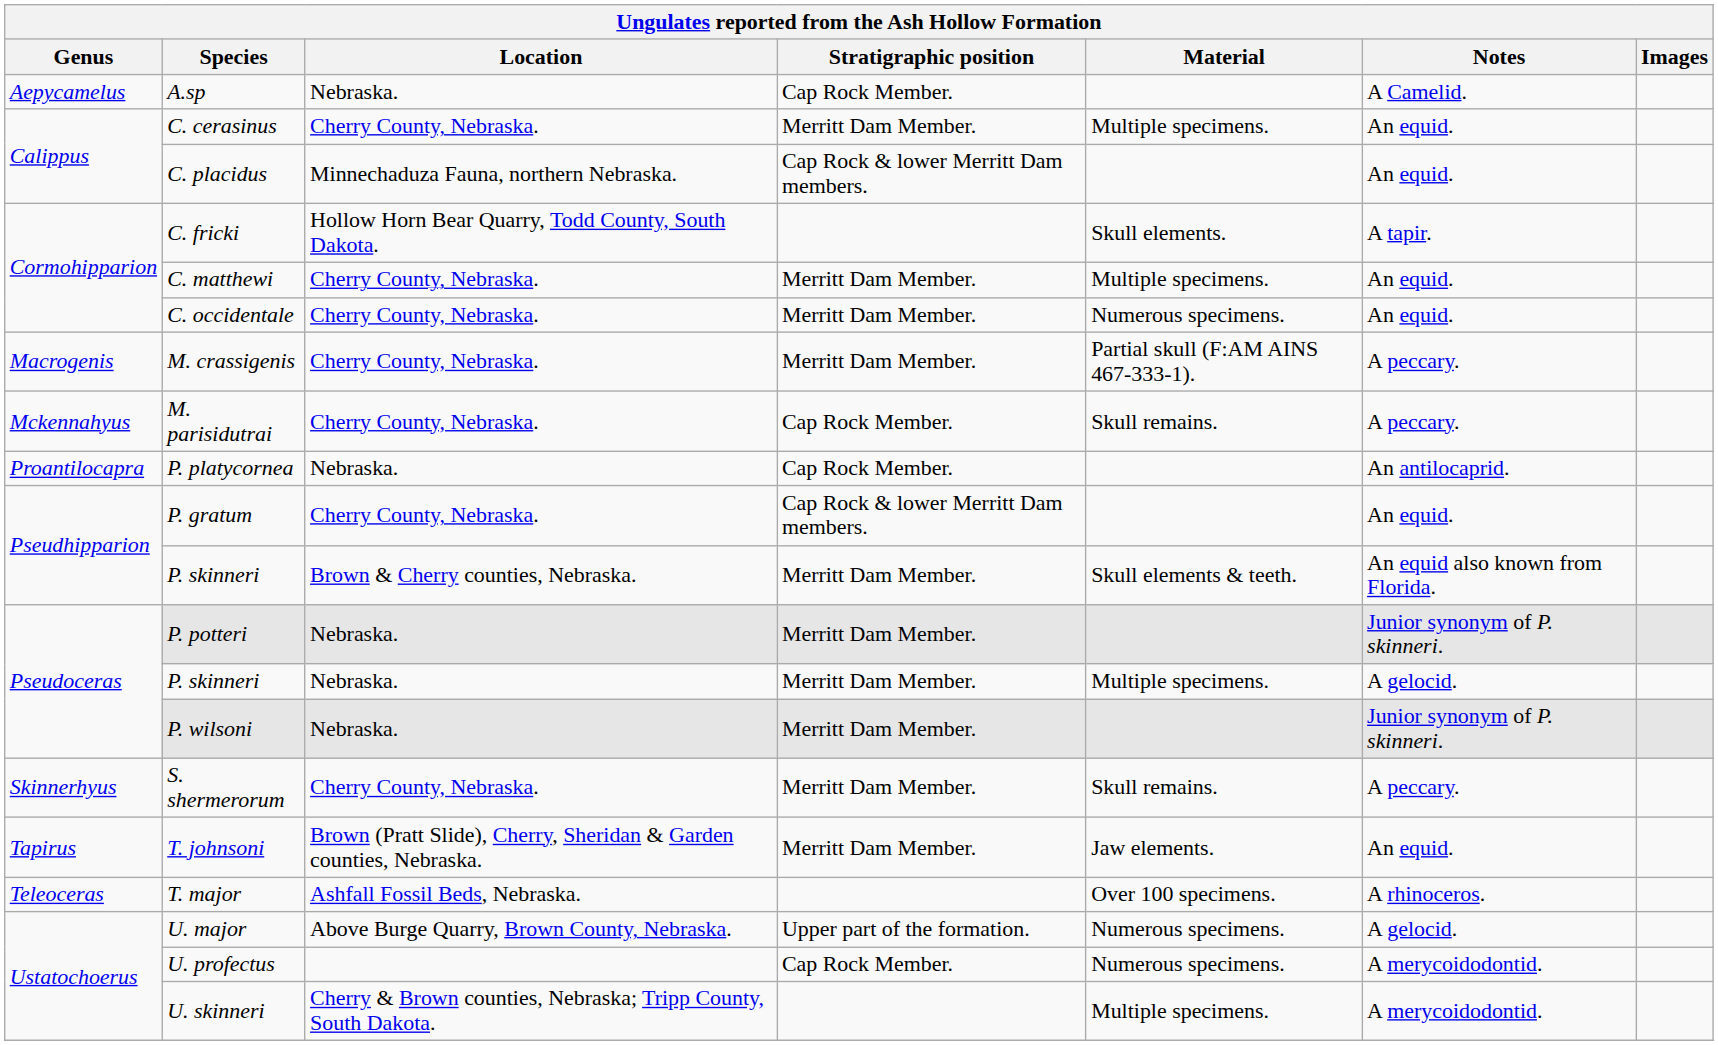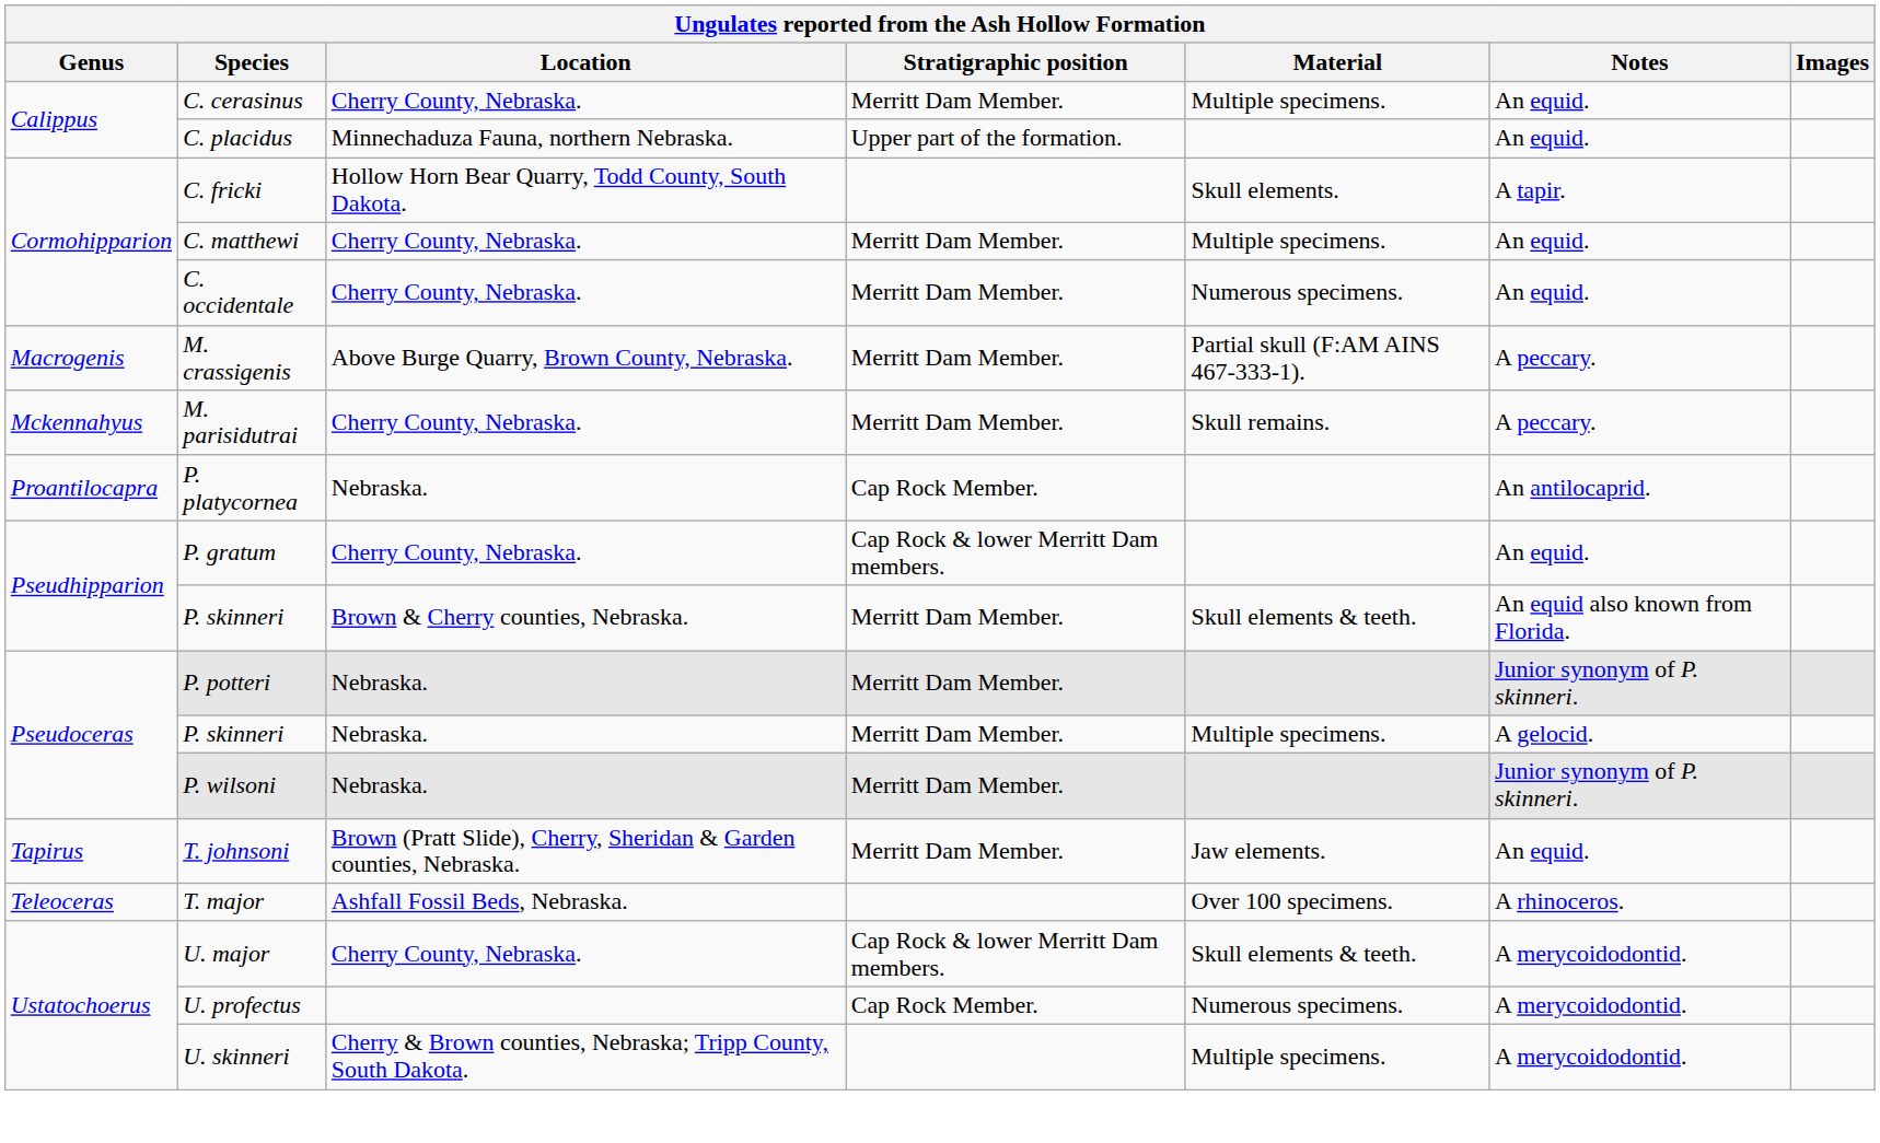- row: Aepycamelus | A.sp | Nebraska. | Cap Rock Member. | A Camelid.
C. placidus | Stratigraphic position: Cap Rock & lower Merritt Dam members. -> Upper part of the formation.
M. crassigenis | Location: Cherry County, Nebraska. -> Above Burge Quarry, Brown County, Nebraska.
M. parisidutrai | Stratigraphic position: Cap Rock Member. -> Merritt Dam Member.
- row: Skinnerhyus | S. shermerorum | Cherry County, Nebraska. | Merritt Dam Member. | Skull remains. | A peccary.
U. major | Location: Above Burge Quarry, Brown County, Nebraska. -> Cherry County, Nebraska.
U. major | Stratigraphic position: Upper part of the formation. -> Cap Rock & lower Merritt Dam members.
U. major | Material: Numerous specimens. -> Skull elements & teeth.
U. major | Notes: A gelocid. -> A merycoidodontid.
